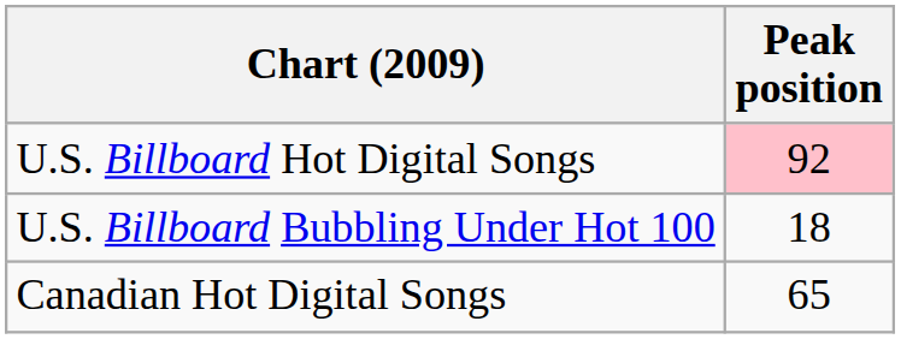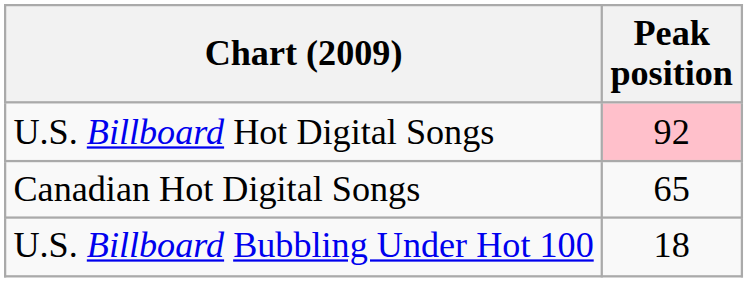rows swapped: U.S. Billboard Bubbling Under Hot 100 <-> Canadian Hot Digital Songs
